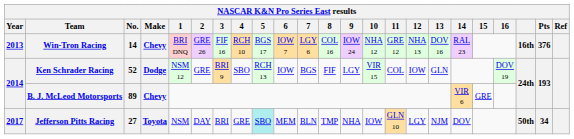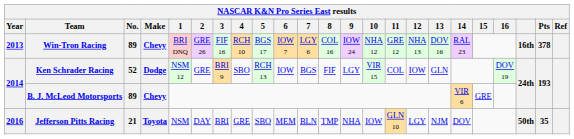Win-Tron Racing | No.: 14 -> 89
Win-Tron Racing | Pts: 376 -> 378
Jefferson Pitts Racing | Year: 2017 -> 2016
Jefferson Pitts Racing | No.: 27 -> 21
Jefferson Pitts Racing | 5: paleturquoise background -> no background
Jefferson Pitts Racing | Pts: 34 -> 35
